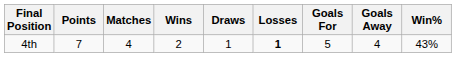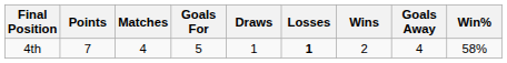columns swapped: Wins <-> Goals For
4th | Win%: 43% -> 58%
